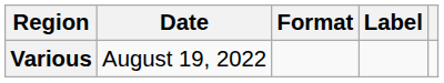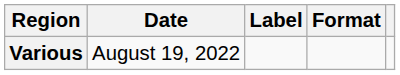columns swapped: Format <-> Label
